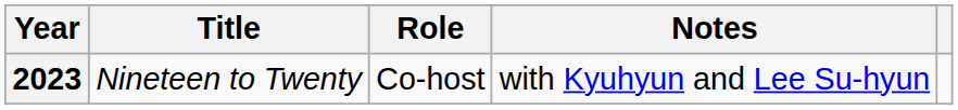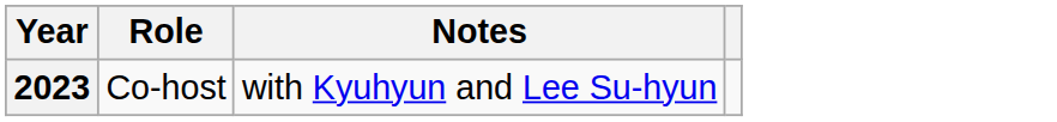- column: Title | Nineteen to Twenty
